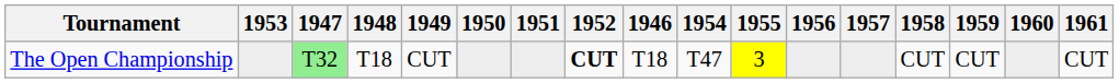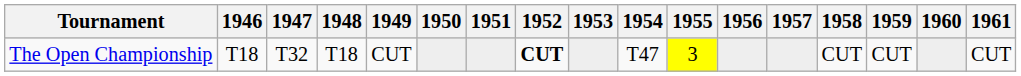columns swapped: 1946 <-> 1953
The Open Championship | 1947: lightgreen background -> no background
